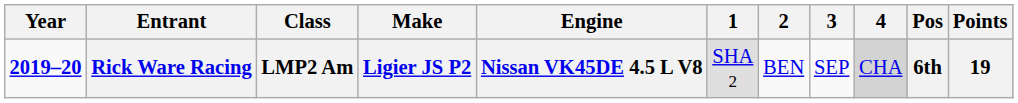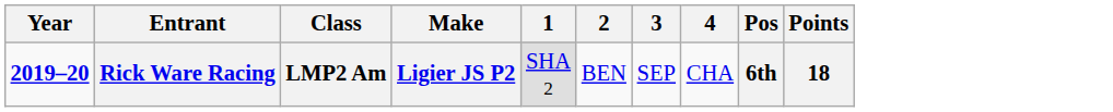- column: Engine | Nissan VK45DE 4.5 L V8
Rick Ware Racing | 4: lightgrey background -> no background
Rick Ware Racing | Points: 19 -> 18
